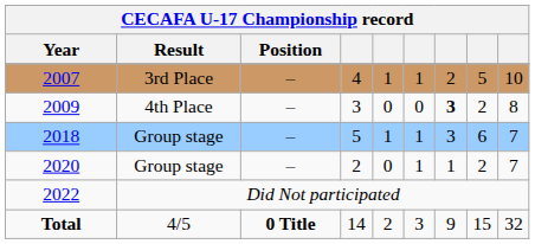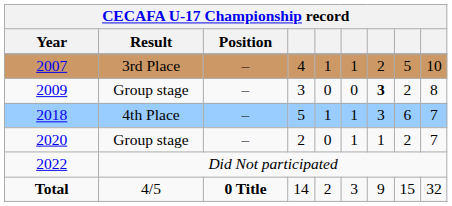2009 | Result: 4th Place -> Group stage
2018 | Result: Group stage -> 4th Place
